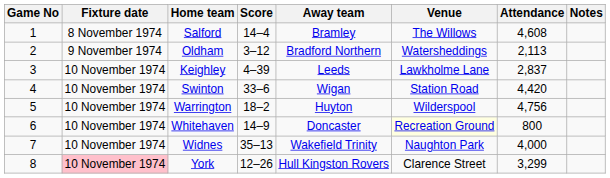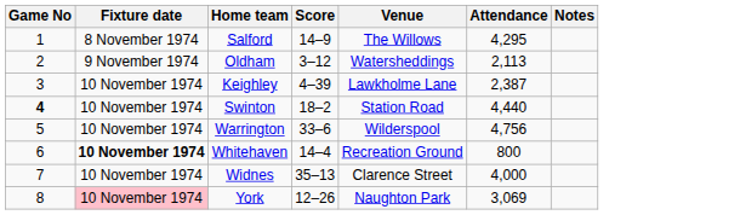- column: Away team | Bramley | Bradford Northern | Leeds | Wigan | Huyton | Doncaster | Wakefield Trinity | Hull Kingston Rovers
Salford | Score: 14–4 -> 14–9
Salford | Attendance: 4,608 -> 4,295
Keighley | Attendance: 2,837 -> 2,387
Swinton | Game No: normal -> bold
Swinton | Score: 33–6 -> 18–2
Swinton | Attendance: 4,420 -> 4,440
Warrington | Score: 18–2 -> 33–6
Whitehaven | Fixture date: normal -> bold
Whitehaven | Score: 14–9 -> 14–4
Whitehaven | Venue: lightyellow background -> no background
Widnes | Venue: Naughton Park -> Clarence Street
York | Venue: Clarence Street -> Naughton Park
York | Attendance: 3,299 -> 3,069
